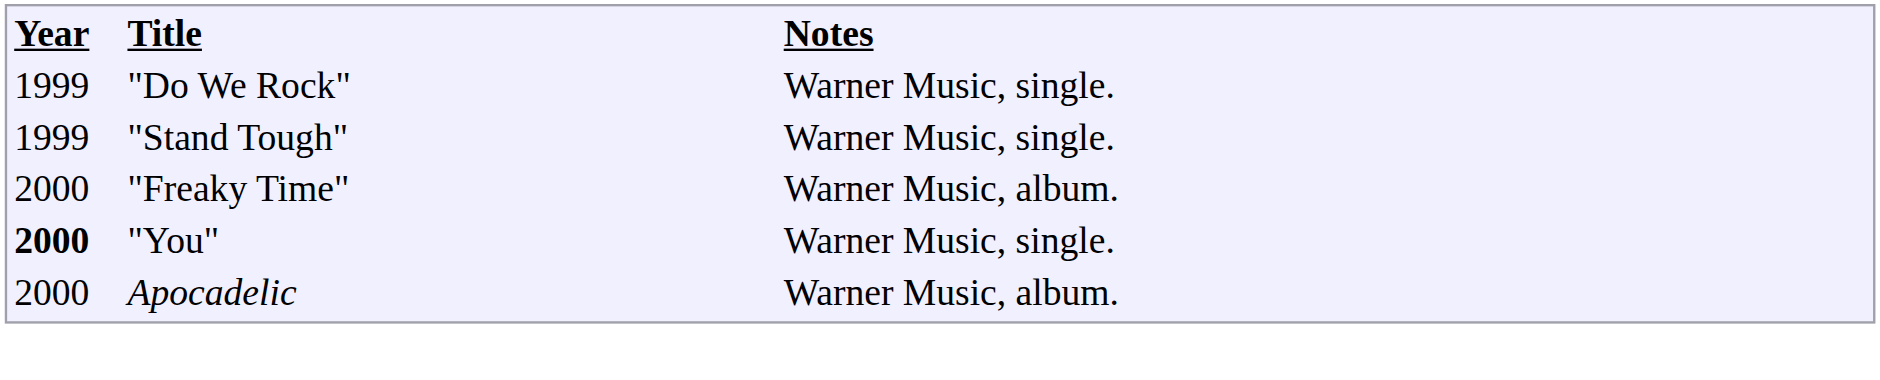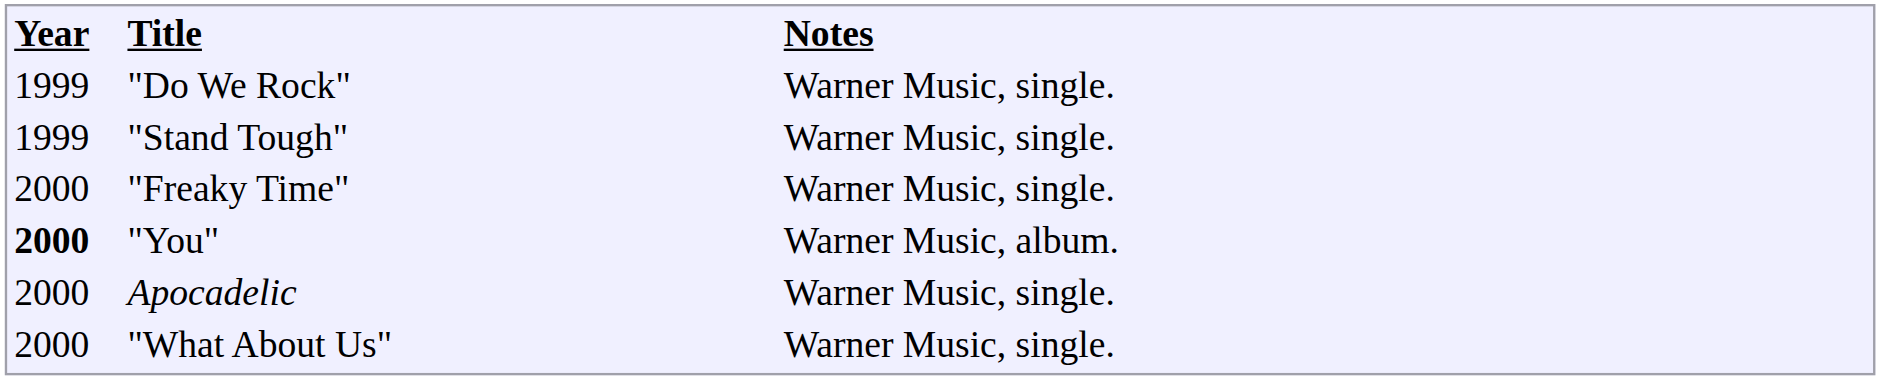"Freaky Time" | column 3: Warner Music, album. -> Warner Music, single.
"You" | column 3: Warner Music, single. -> Warner Music, album.
Apocadelic | column 3: Warner Music, album. -> Warner Music, single.
+ row: 2000 | "What About Us" | Warner Music, single.
